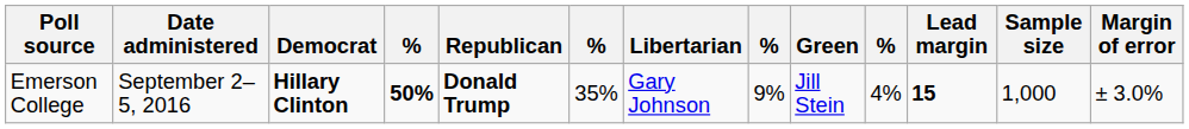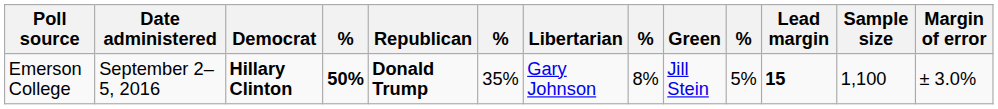Emerson College | column 8: 9% -> 8%
Emerson College | column 10: 4% -> 5%
Emerson College | Sample size: 1,000 -> 1,100
